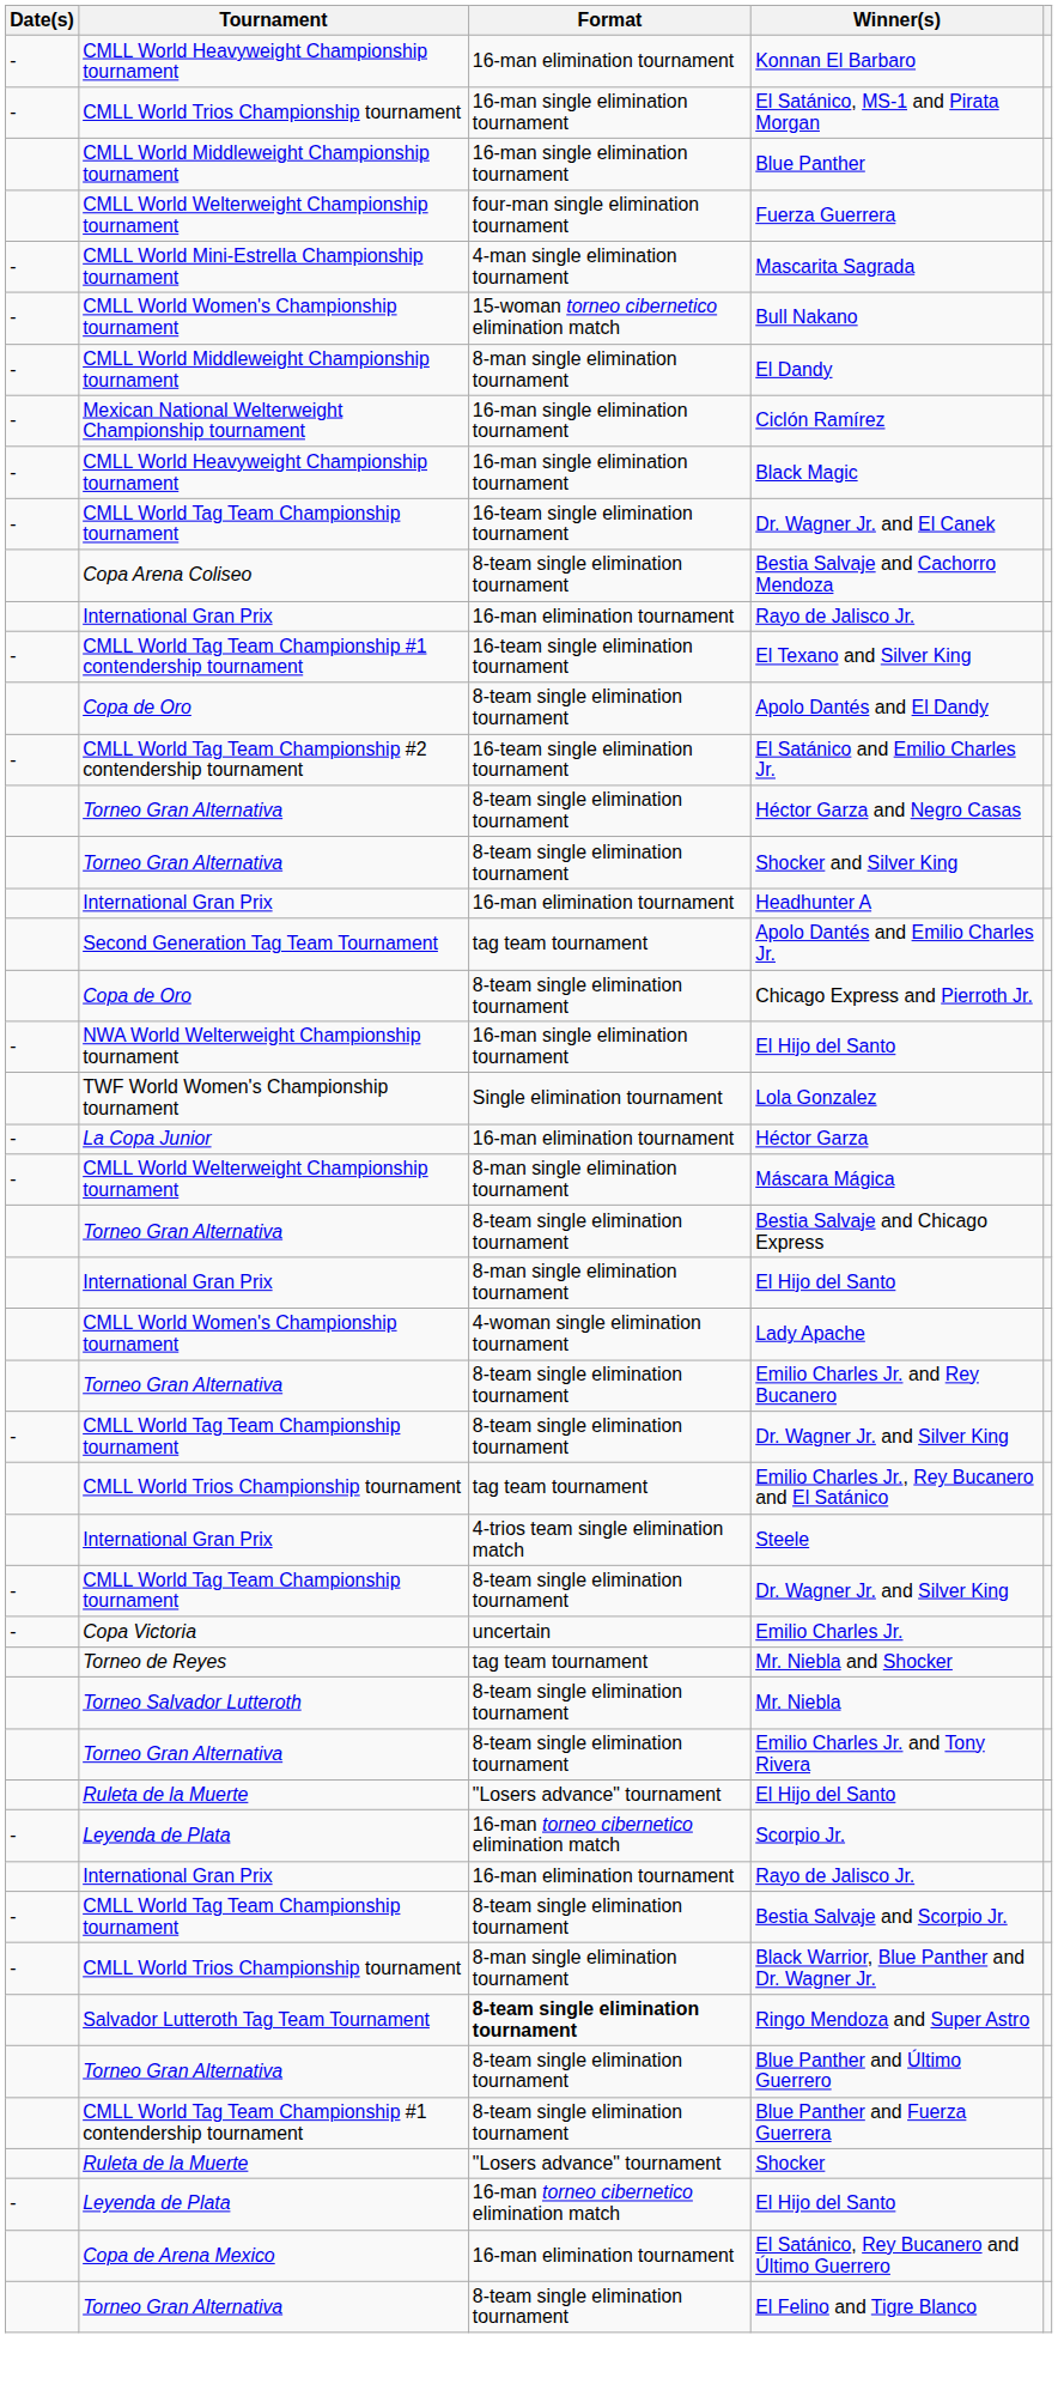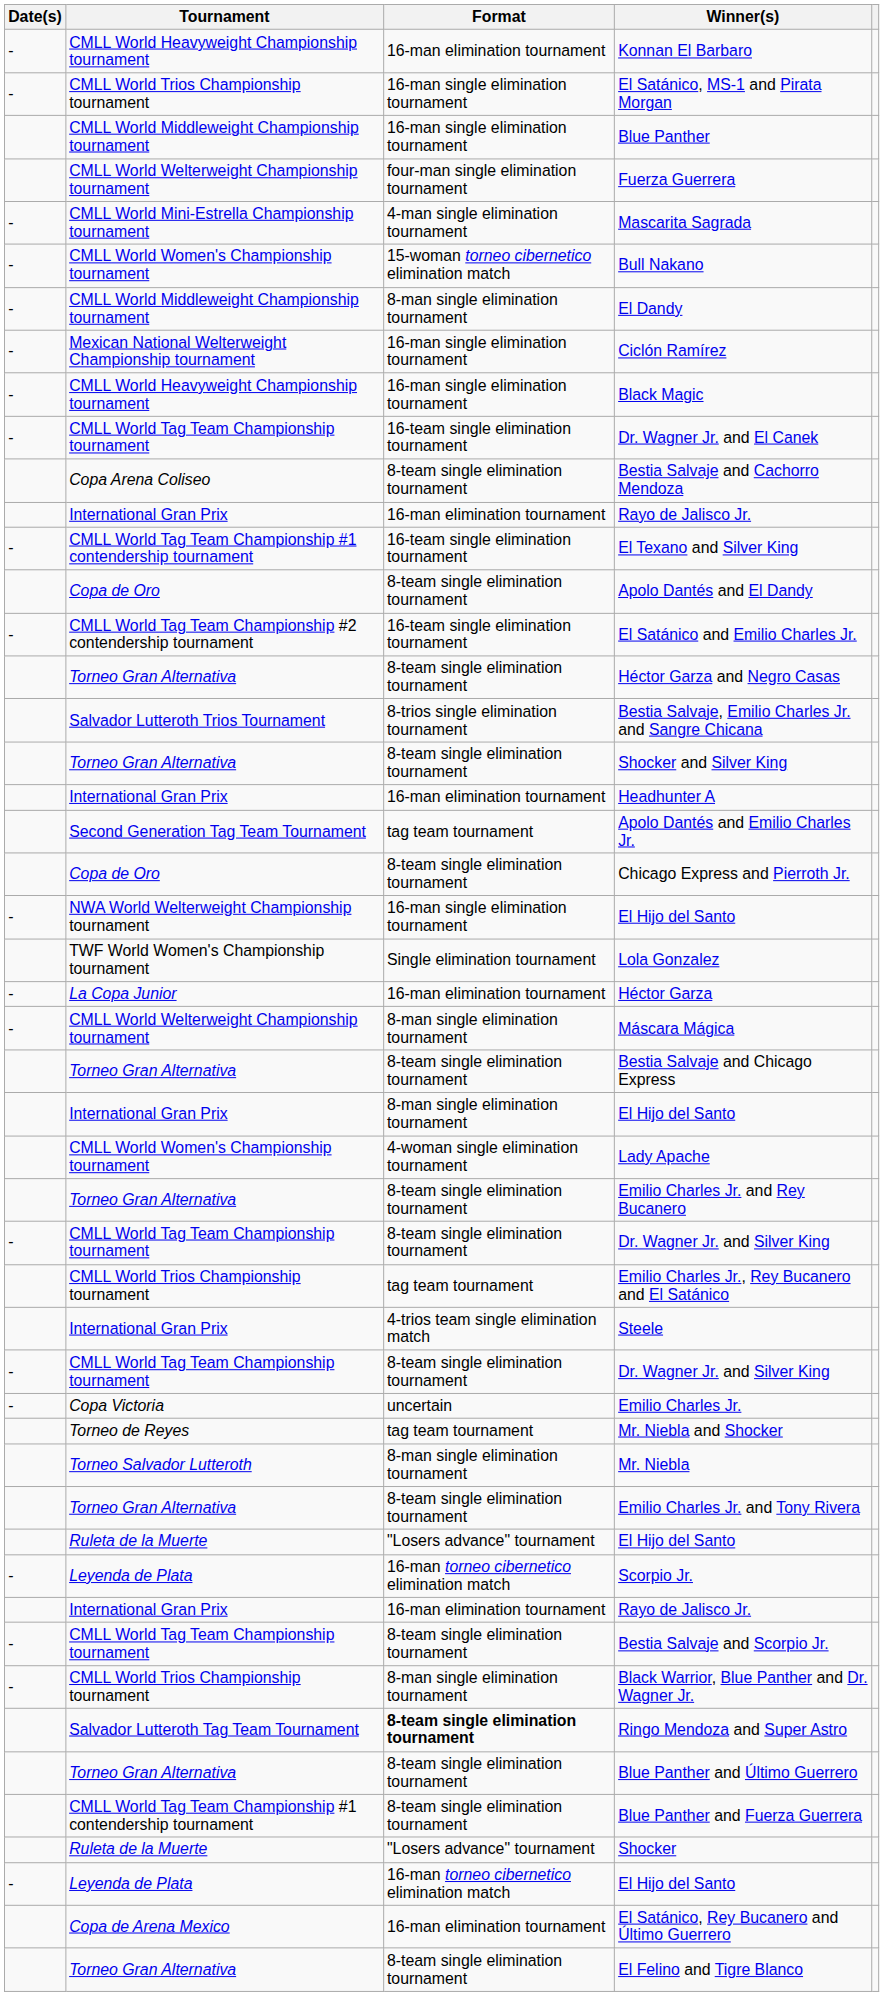+ row: Salvador Lutteroth Trios Tournament | 8-trios single elimination tournament | Bestia Salvaje, Emilio Charles Jr. and Sangre Chicana
Mr. Niebla | Format: 8-team single elimination tournament -> 8-man single elimination tournament
